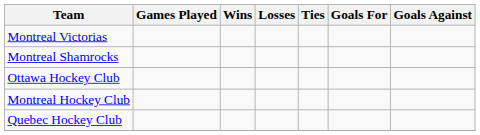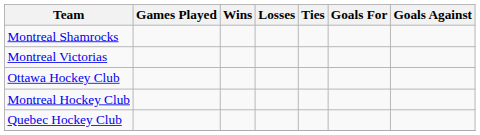rows swapped: Montreal Shamrocks <-> Montreal Victorias
